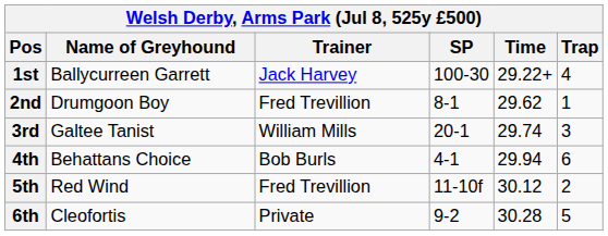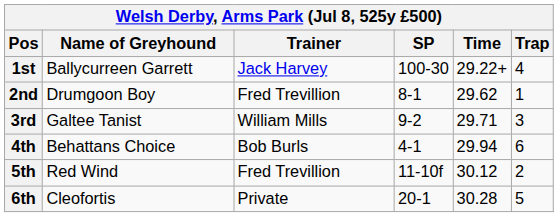3rd | SP: 20-1 -> 9-2
3rd | Time: 29.74 -> 29.71
6th | SP: 9-2 -> 20-1
